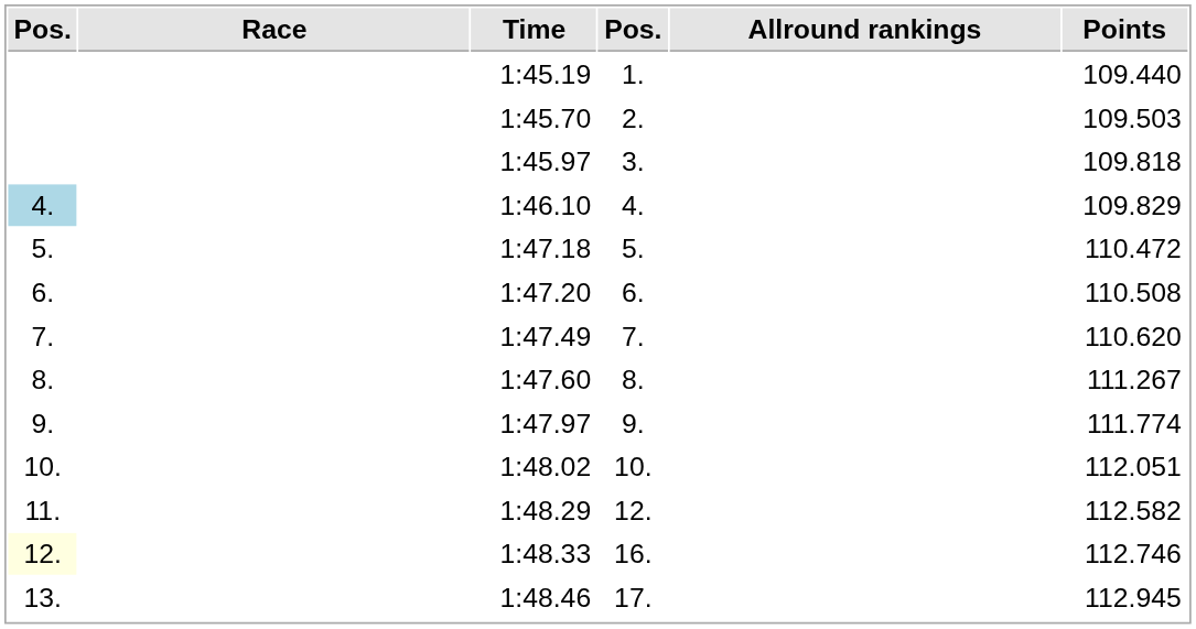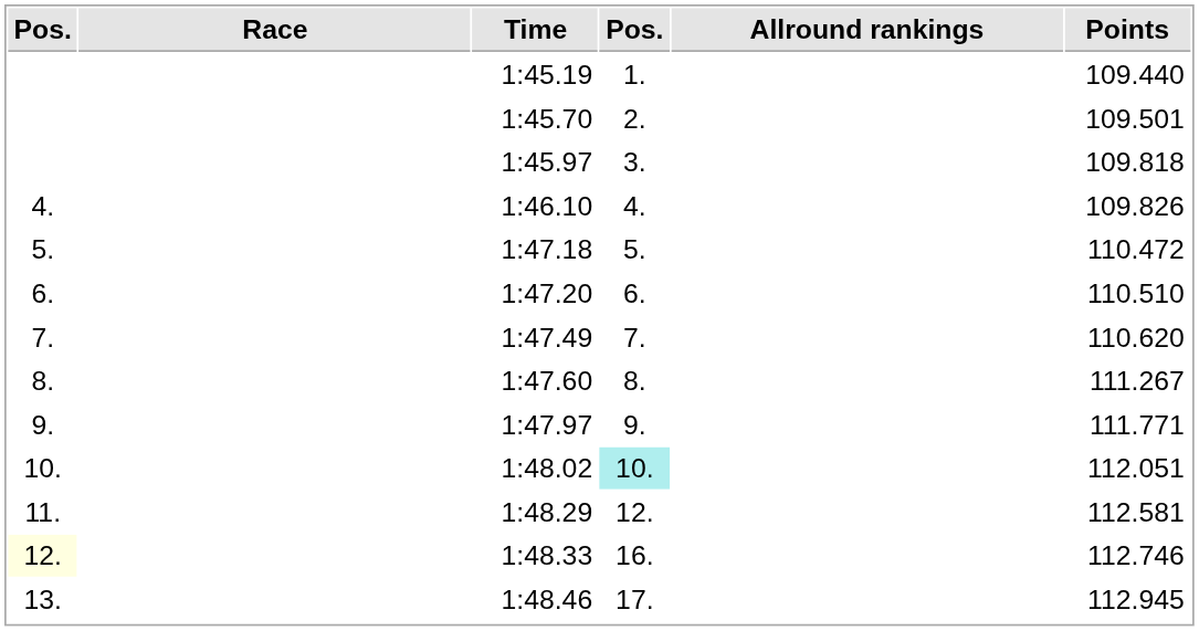1:45.70 | Points: 109.503 -> 109.501
1:46.10 | column 1: lightblue background -> no background
1:46.10 | Points: 109.829 -> 109.826
1:47.20 | Points: 110.508 -> 110.510
1:47.97 | Points: 111.774 -> 111.771
1:48.02 | column 4: no background -> paleturquoise background
1:48.29 | Points: 112.582 -> 112.581
